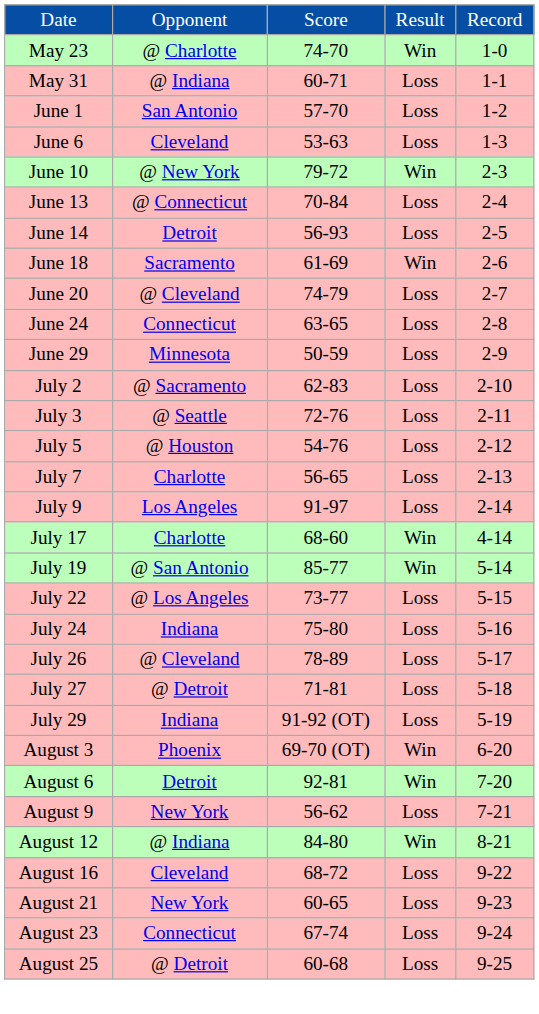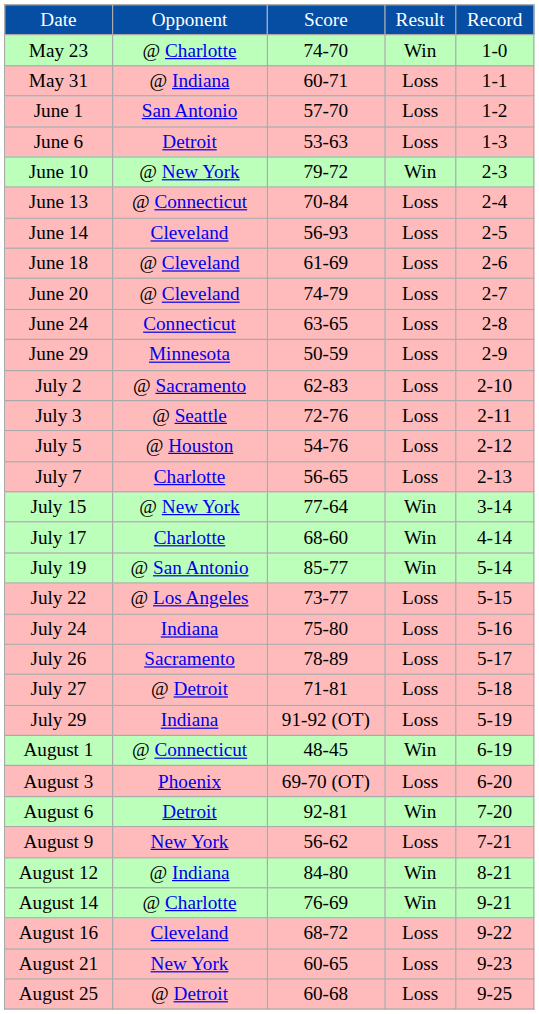June 6 | column 2: Cleveland -> Detroit
June 14 | column 2: Detroit -> Cleveland
June 18 | column 2: Sacramento -> @ Cleveland
June 18 | column 4: Win -> Loss
- row: July 9 | Los Angeles | 91-97 | Loss | 2-14
+ row: July 15 | @ New York | 77-64 | Win | 3-14
July 26 | column 2: @ Cleveland -> Sacramento
+ row: August 1 | @ Connecticut | 48-45 | Win | 6-19
August 3 | column 4: Win -> Loss
+ row: August 14 | @ Charlotte | 76-69 | Win | 9-21
- row: August 23 | Connecticut | 67-74 | Loss | 9-24
